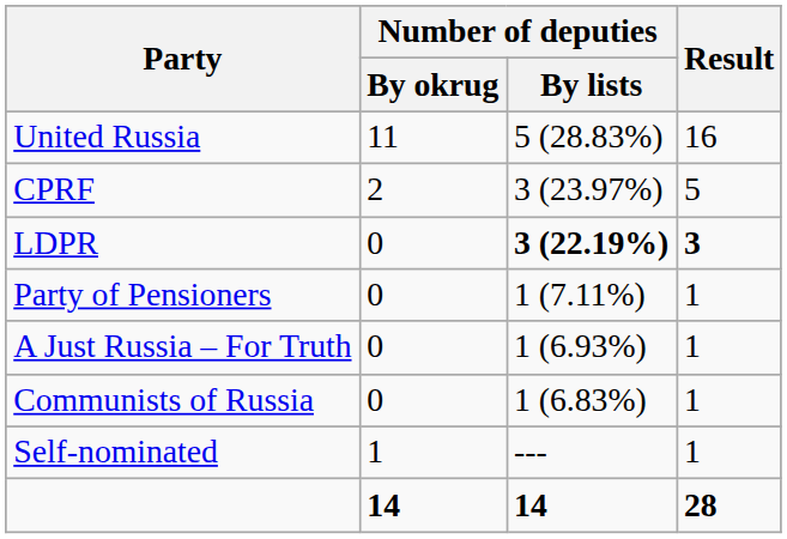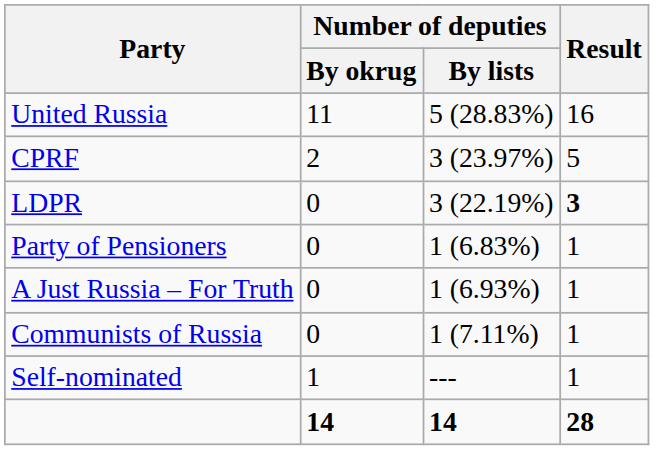LDPR | Number of deputies / By lists: bold -> normal
Party of Pensioners | Number of deputies / By lists: 1 (7.11%) -> 1 (6.83%)
Communists of Russia | Number of deputies / By lists: 1 (6.83%) -> 1 (7.11%)
